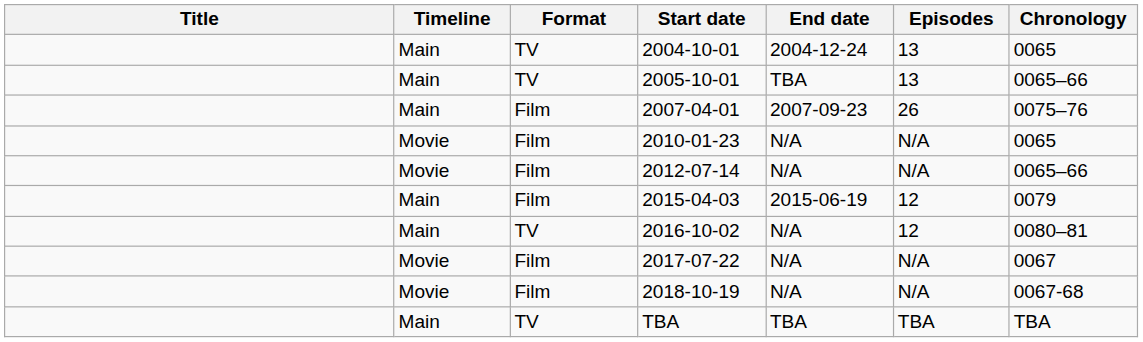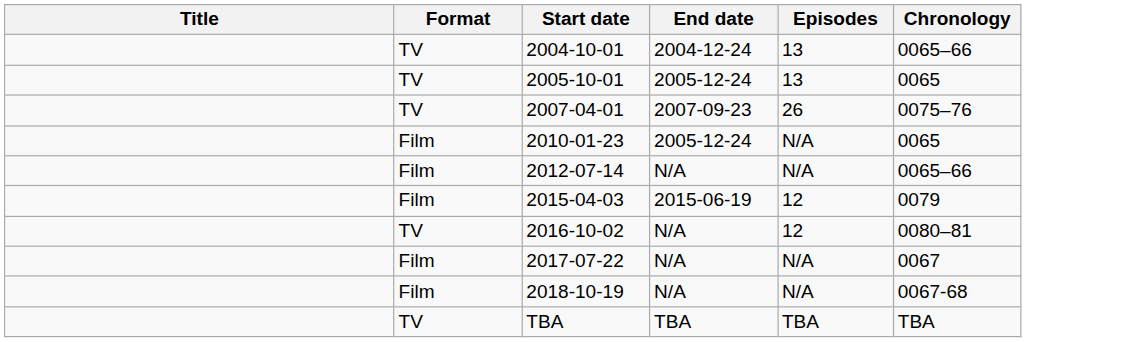- column: Timeline | Main | Main | Main | Movie | Movie | Main | Main | Movie | Movie | Main
2004-10-01 | Chronology: 0065 -> 0065–66
2005-10-01 | End date: TBA -> 2005-12-24
2005-10-01 | Chronology: 0065–66 -> 0065
2007-04-01 | Format: Film -> TV
2010-01-23 | End date: N/A -> 2005-12-24
